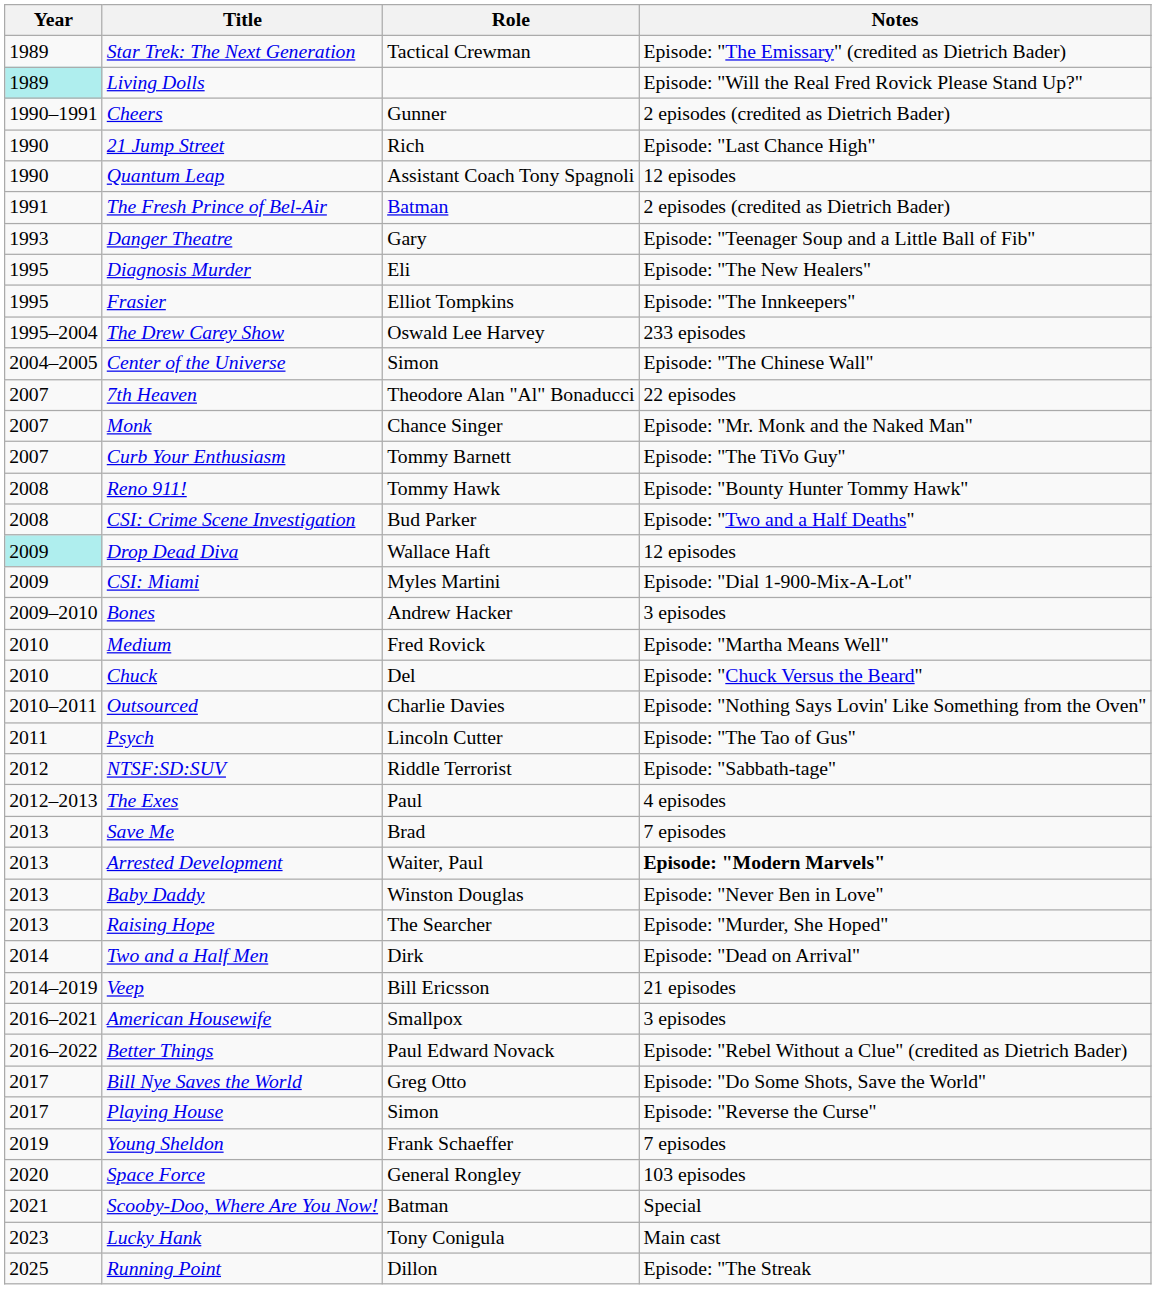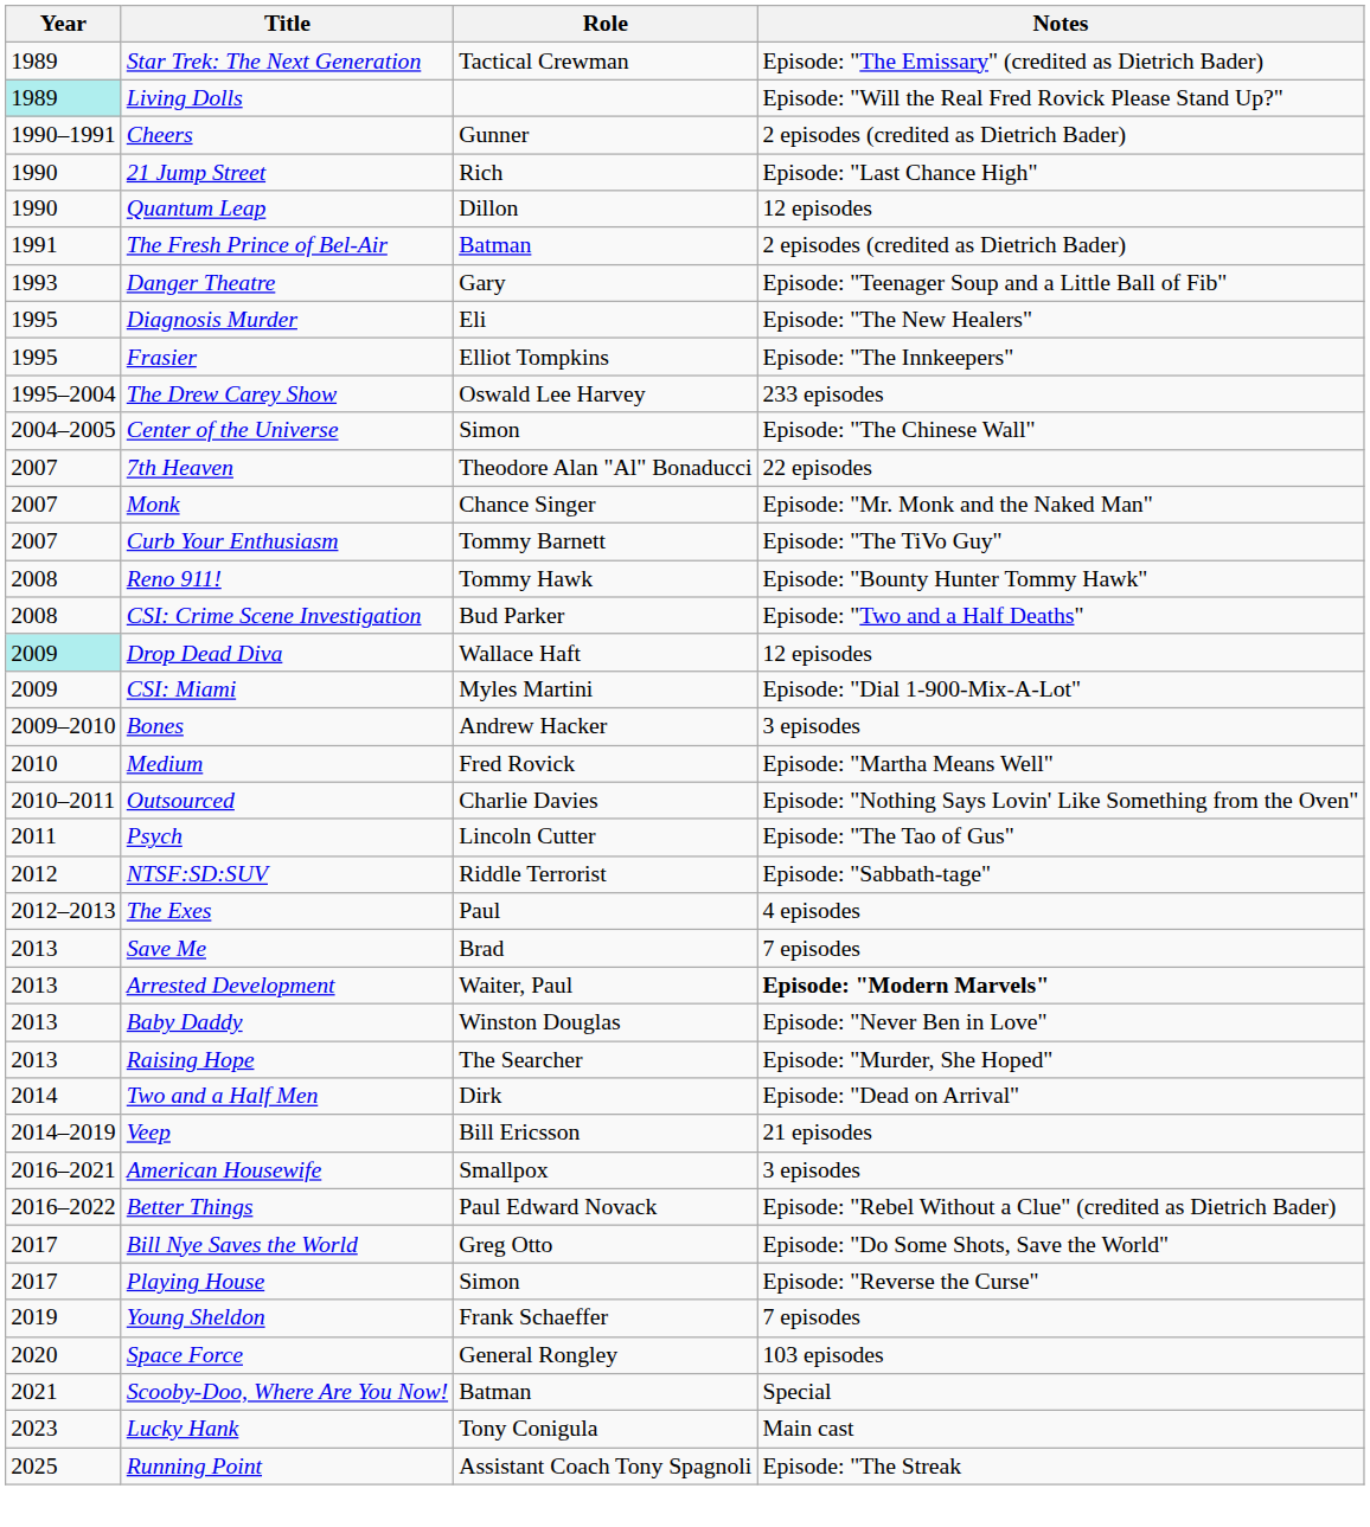Quantum Leap | Role: Assistant Coach Tony Spagnoli -> Dillon
- row: 2010 | Chuck | Del | Episode: "Chuck Versus the Beard"
Running Point | Role: Dillon -> Assistant Coach Tony Spagnoli
